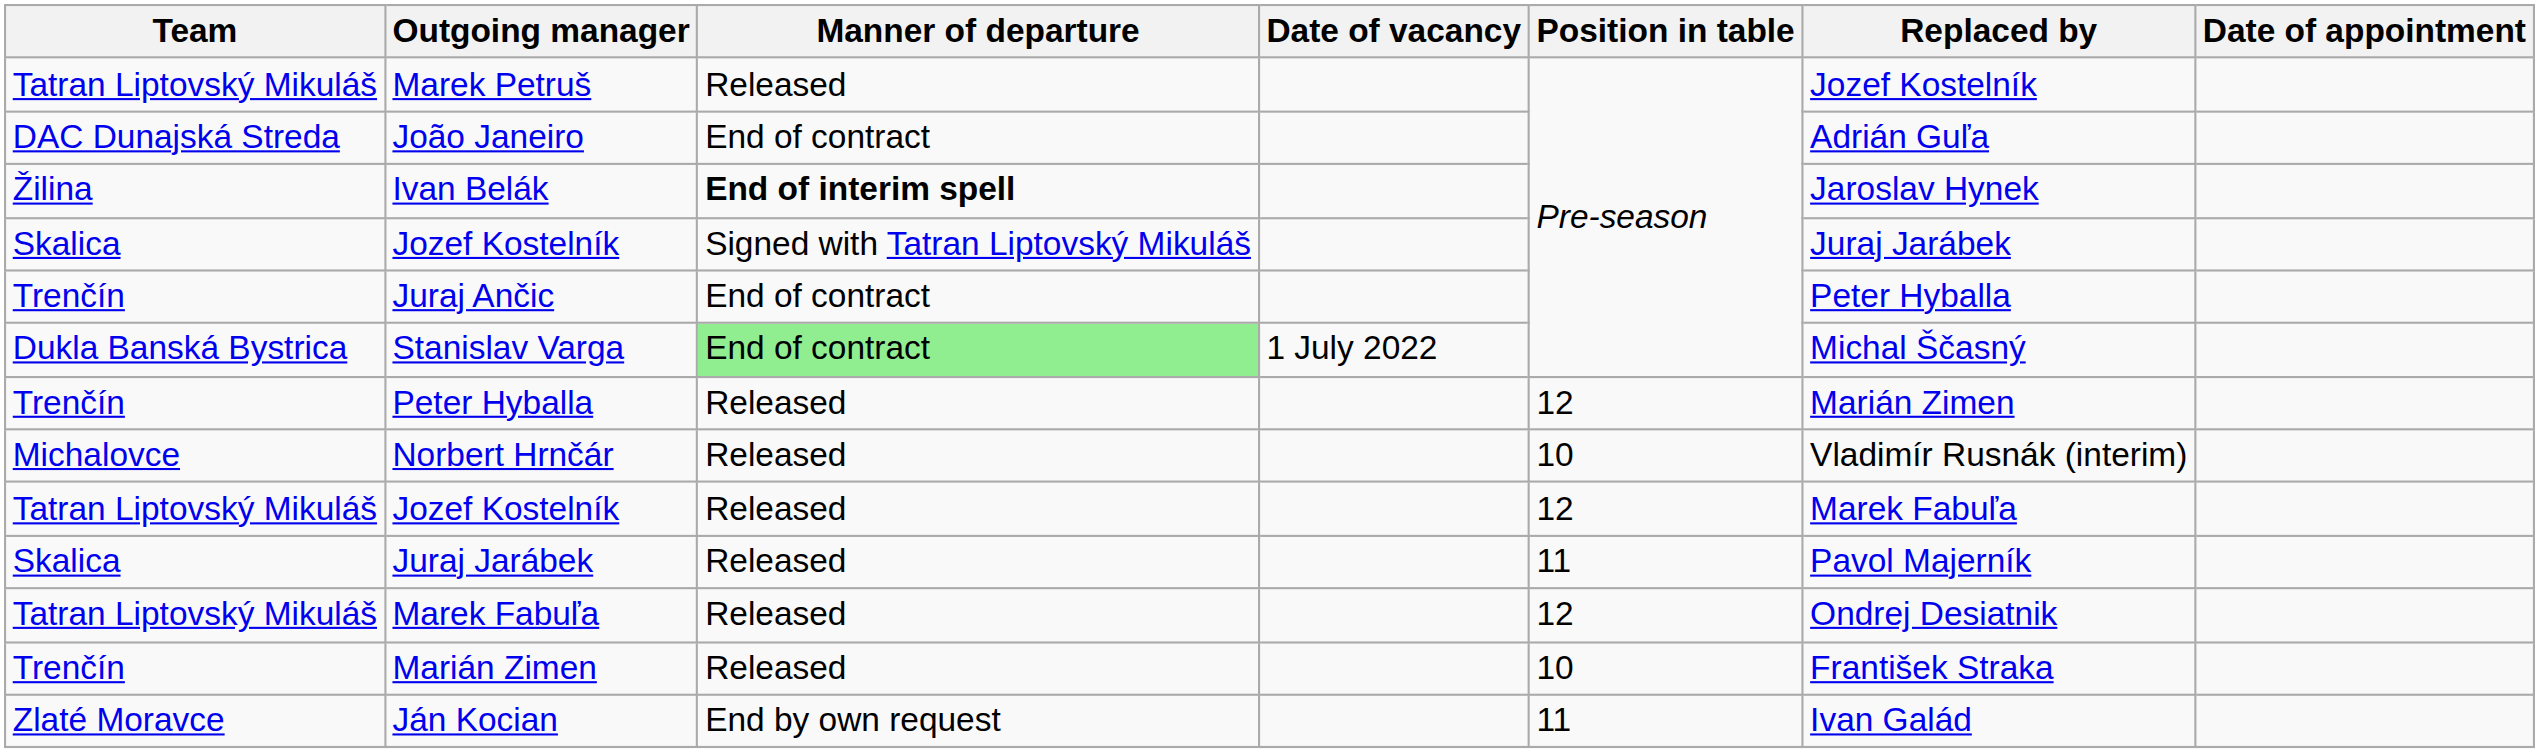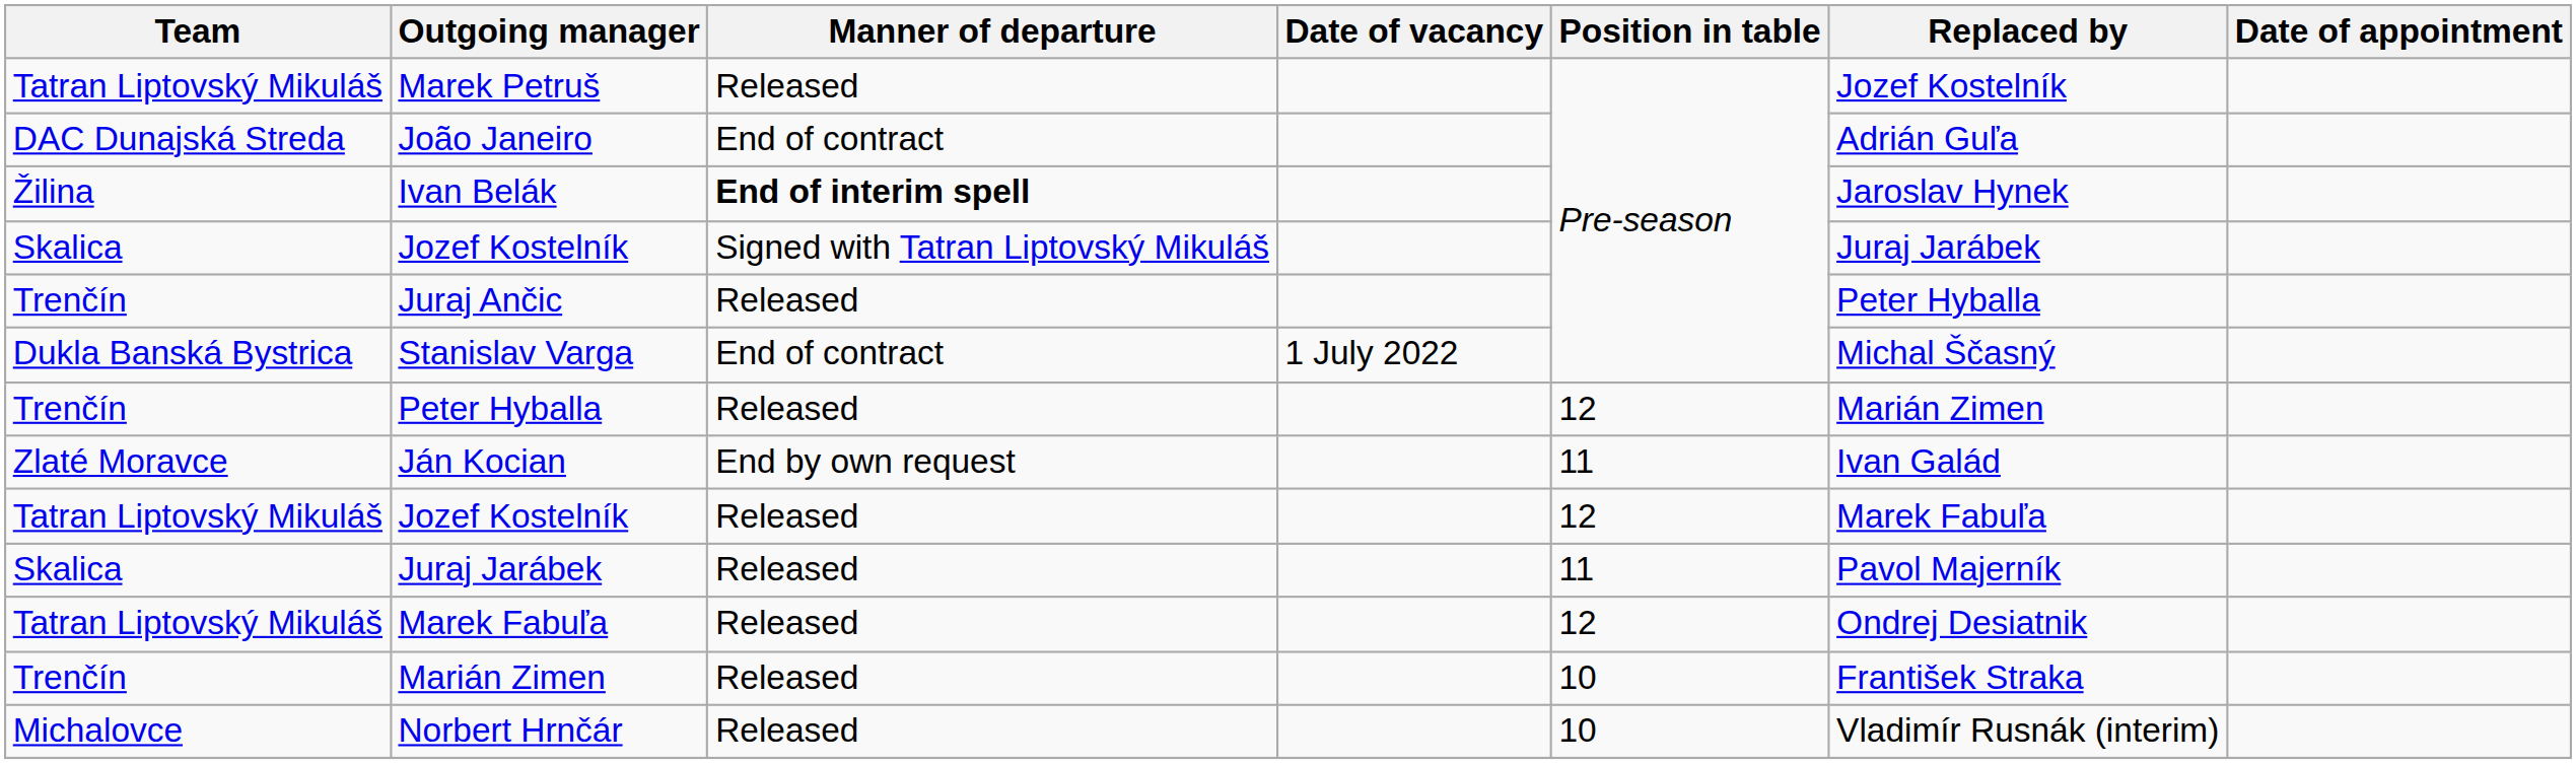Juraj Ančic | Manner of departure: End of contract -> Released
Stanislav Varga | Manner of departure: lightgreen background -> no background
rows swapped: Ján Kocian <-> Norbert Hrnčár
